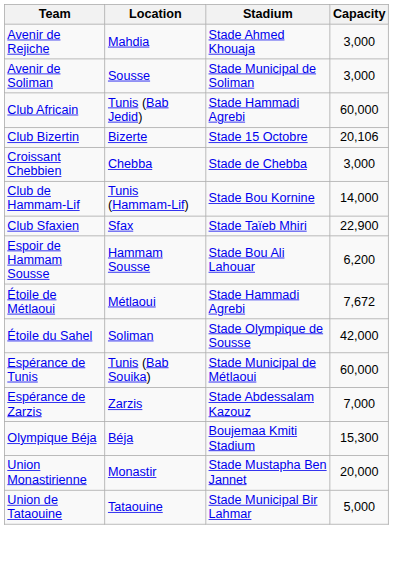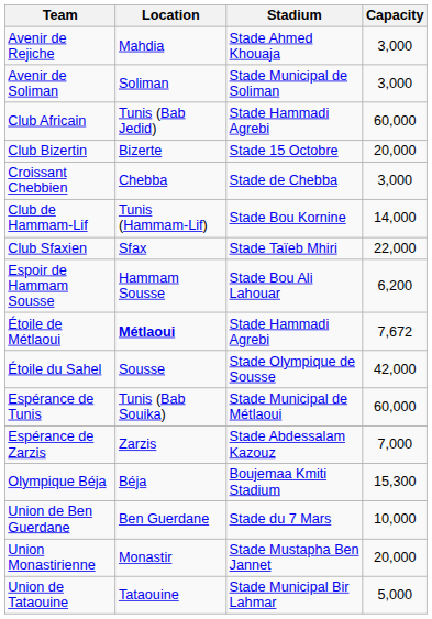Avenir de Soliman | Location: Sousse -> Soliman
Club Bizertin | Capacity: 20,106 -> 20,000
Club Sfaxien | Capacity: 22,900 -> 22,000
Étoile de Métlaoui | Location: normal -> bold
Étoile du Sahel | Location: Soliman -> Sousse
+ row: Union de Ben Guerdane | Ben Guerdane | Stade du 7 Mars | 10,000
